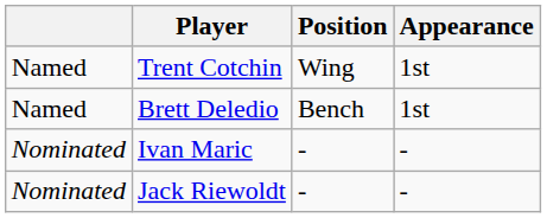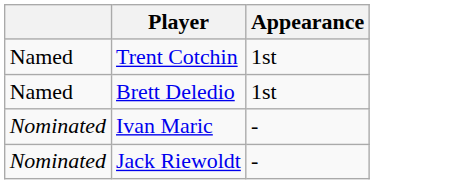- column: Position | Wing | Bench | - | -
